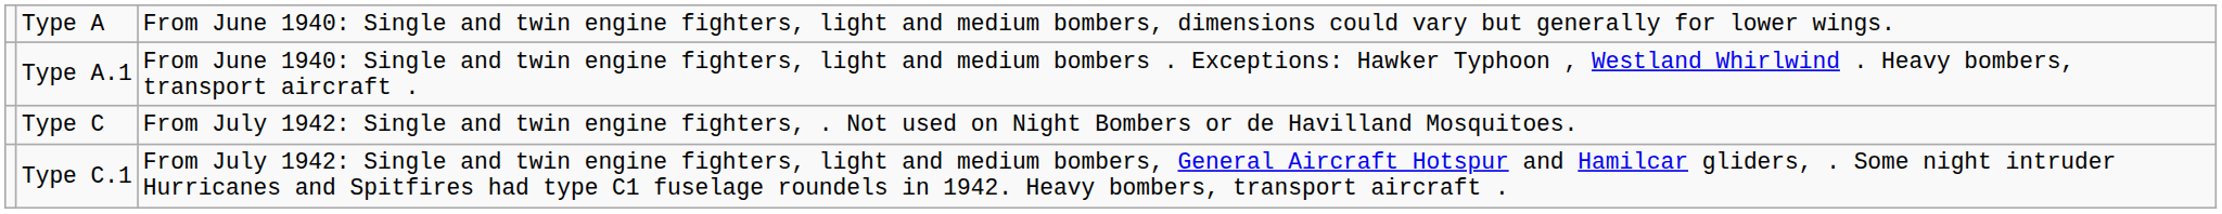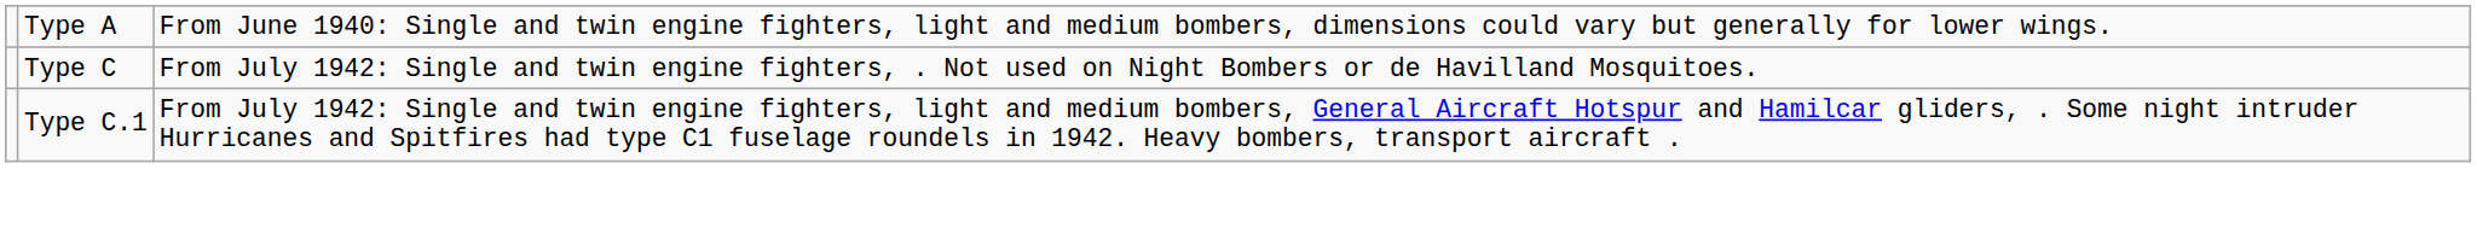- row: Type A.1 | From June 1940: Single and twin engine fighters, light and medium bombers . Exceptions: Hawker Typhoon , Westland Whirlwind . Heavy bombers, transport aircraft .
